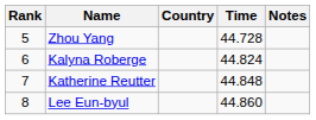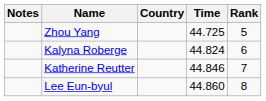columns swapped: Rank <-> Notes
Zhou Yang | Time: 44.728 -> 44.725
Katherine Reutter | Time: 44.848 -> 44.846
